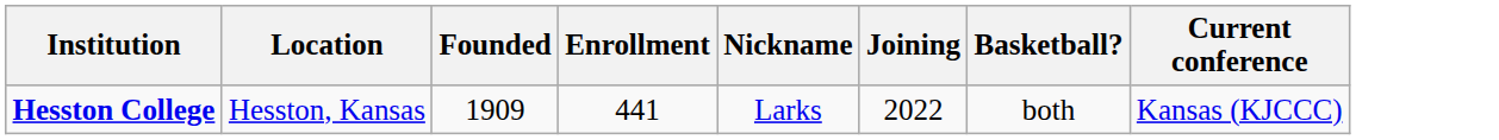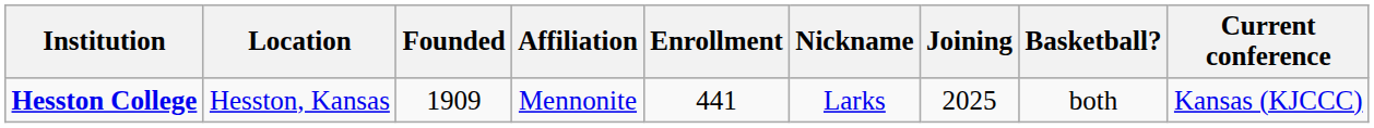+ column: Affiliation | Mennonite
Hesston College | Joining: 2022 -> 2025
